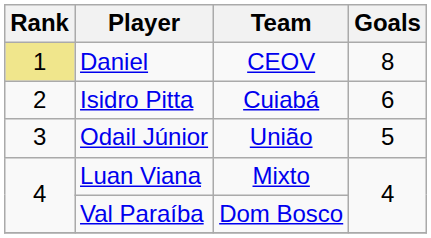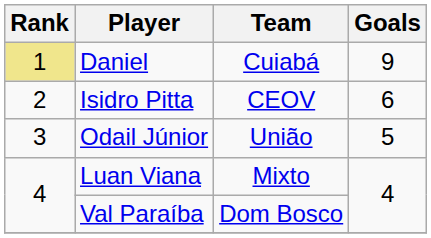Daniel | Team: CEOV -> Cuiabá
Daniel | Goals: 8 -> 9
Isidro Pitta | Team: Cuiabá -> CEOV
